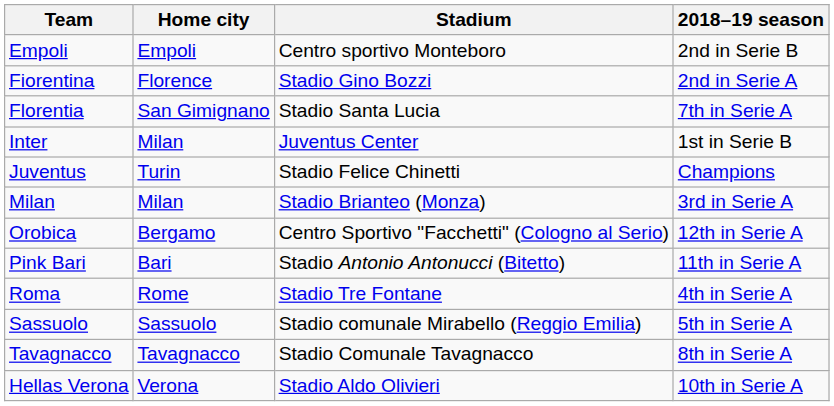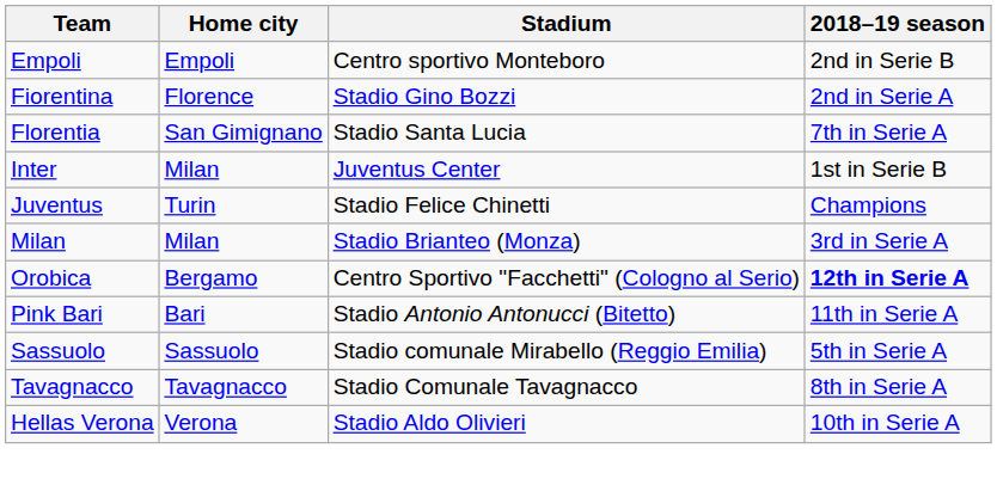Orobica | 2018–19 season: normal -> bold
- row: Roma | Rome | Stadio Tre Fontane | 4th in Serie A
